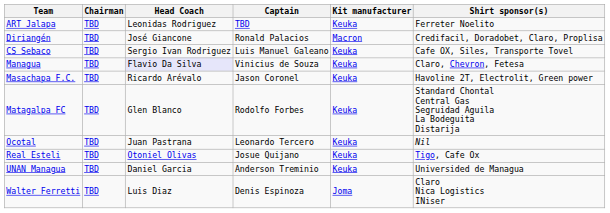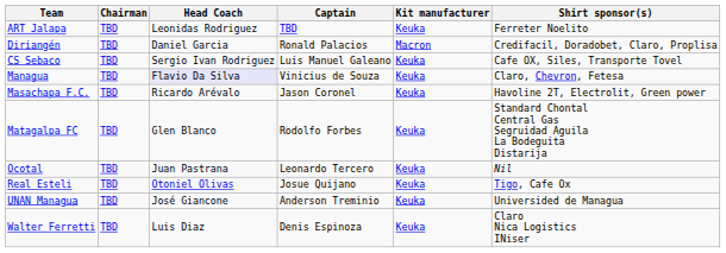Diriangén | Head Coach: José Giancone -> Daniel Garcia
UNAN Managua | Head Coach: Daniel Garcia -> José Giancone
Walter Ferretti | Kit manufacturer: Joma -> Keuka
